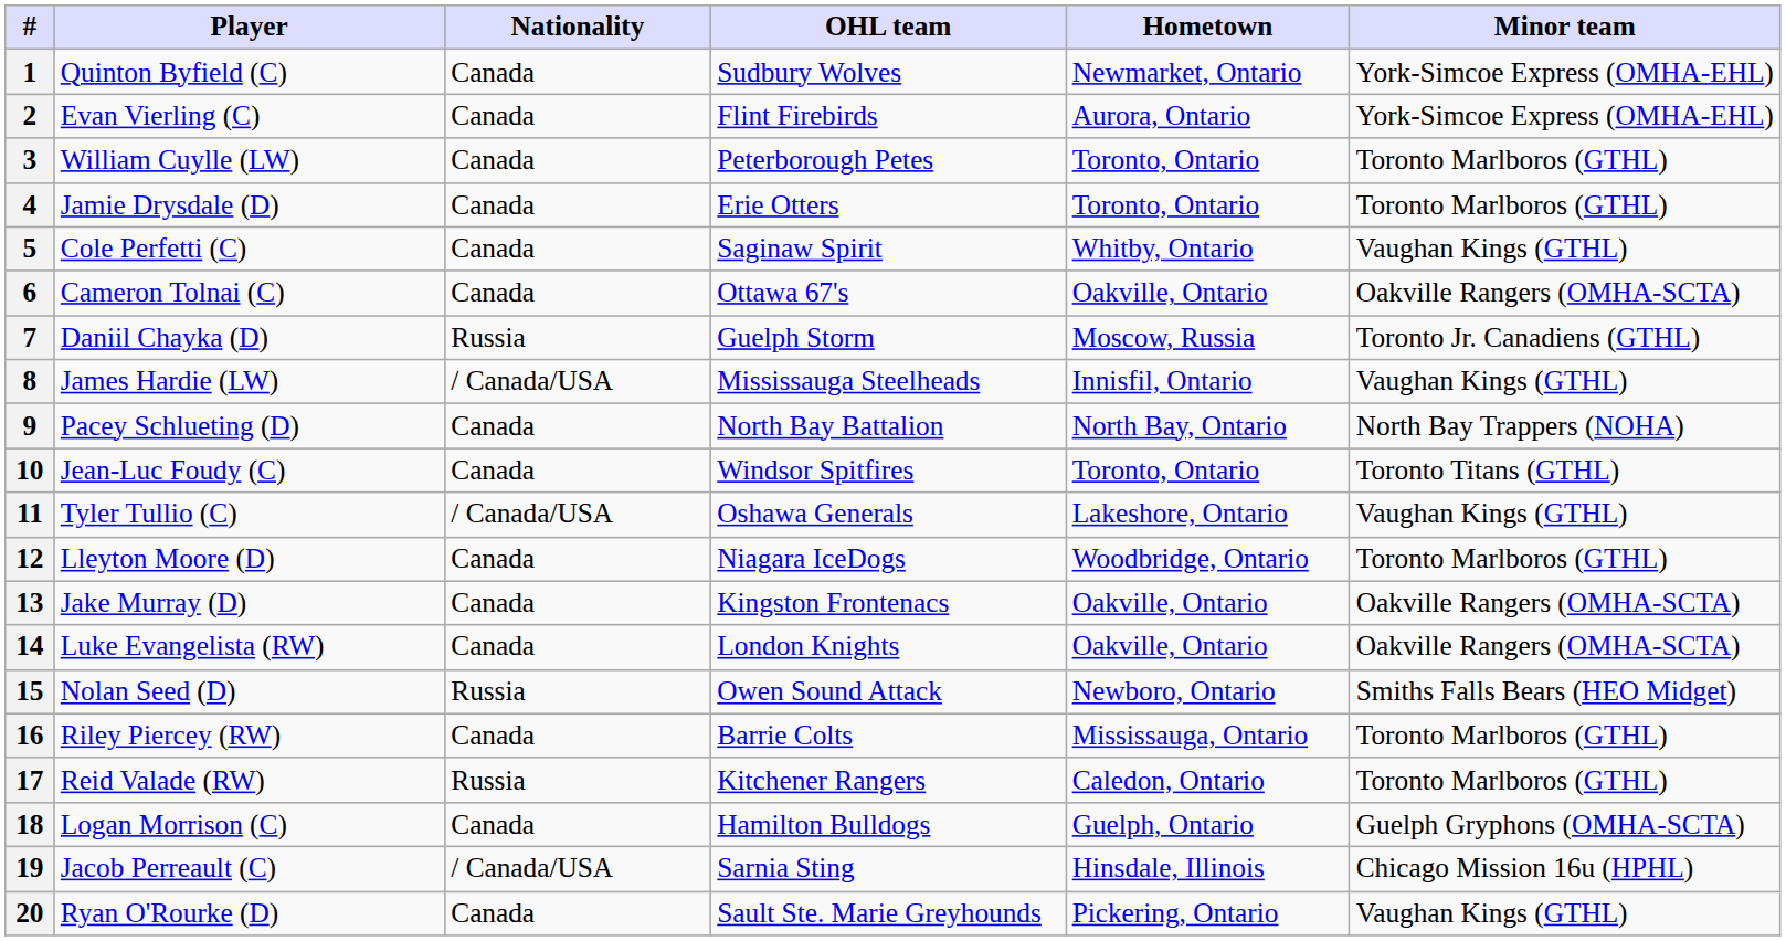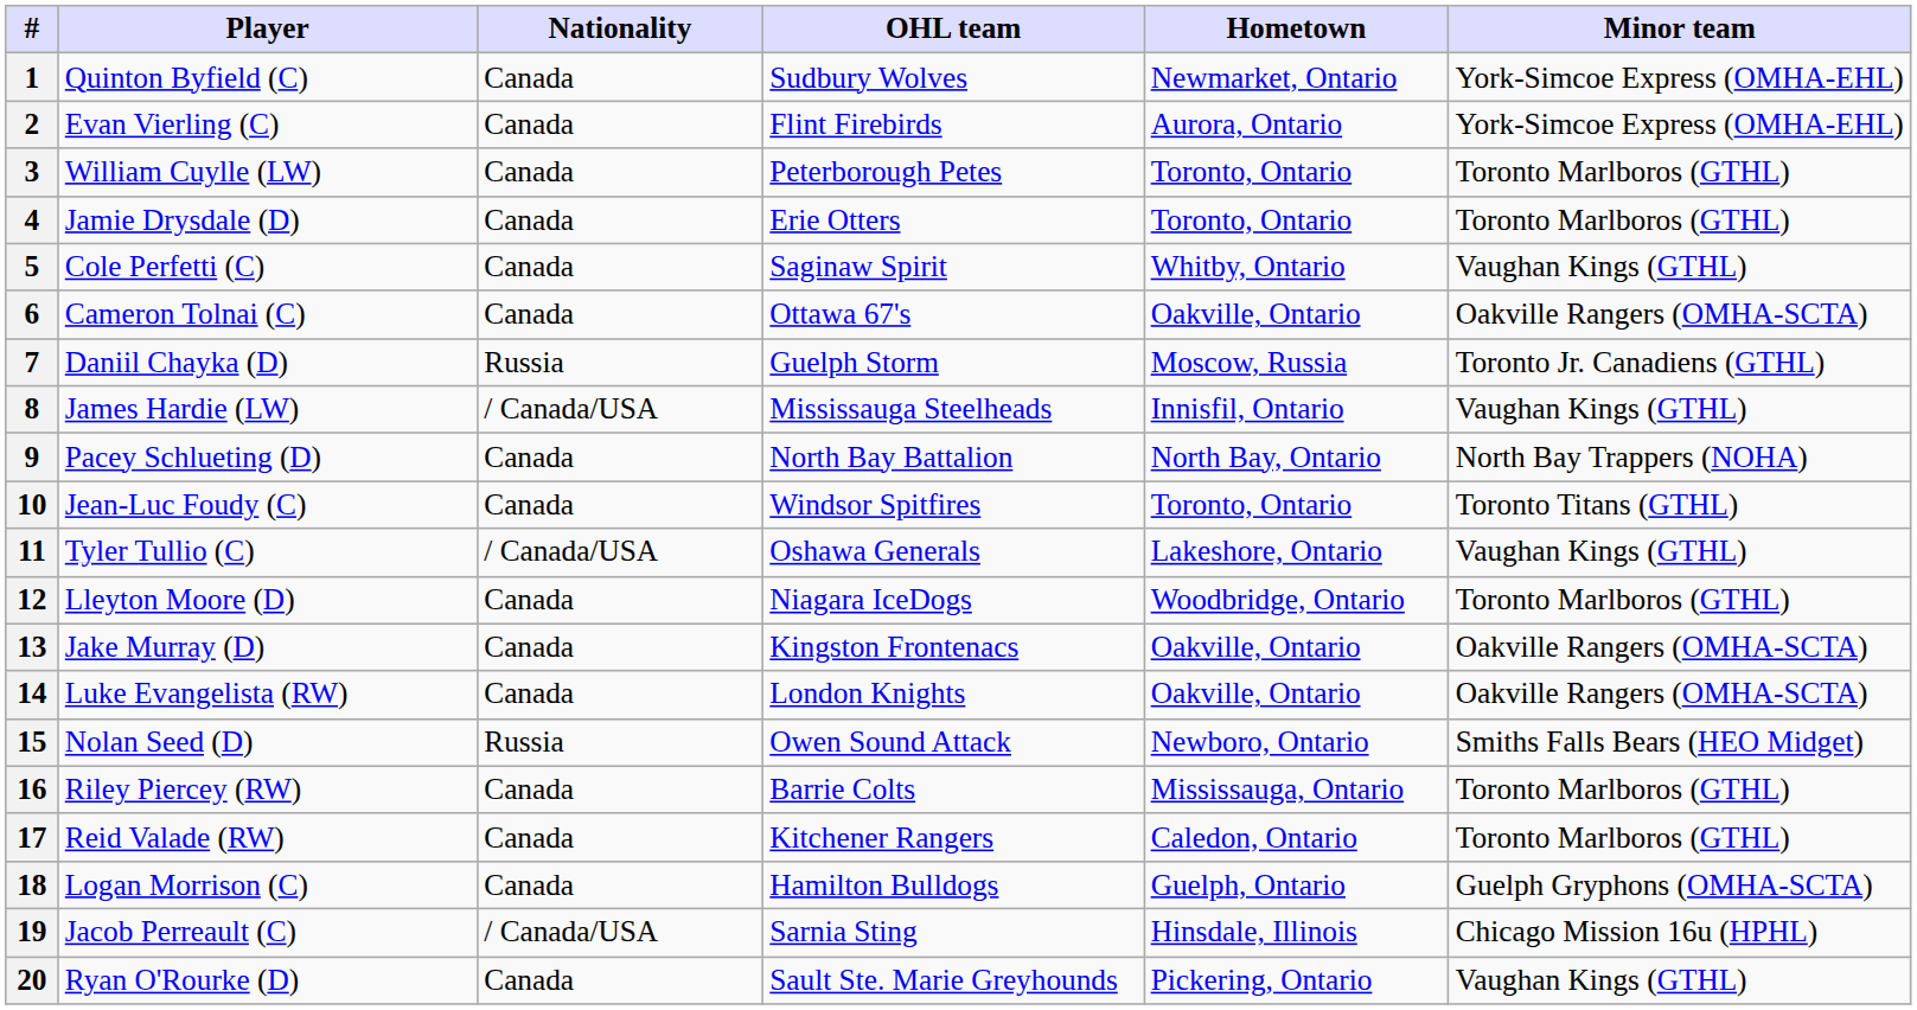17 | Nationality: Russia -> Canada
